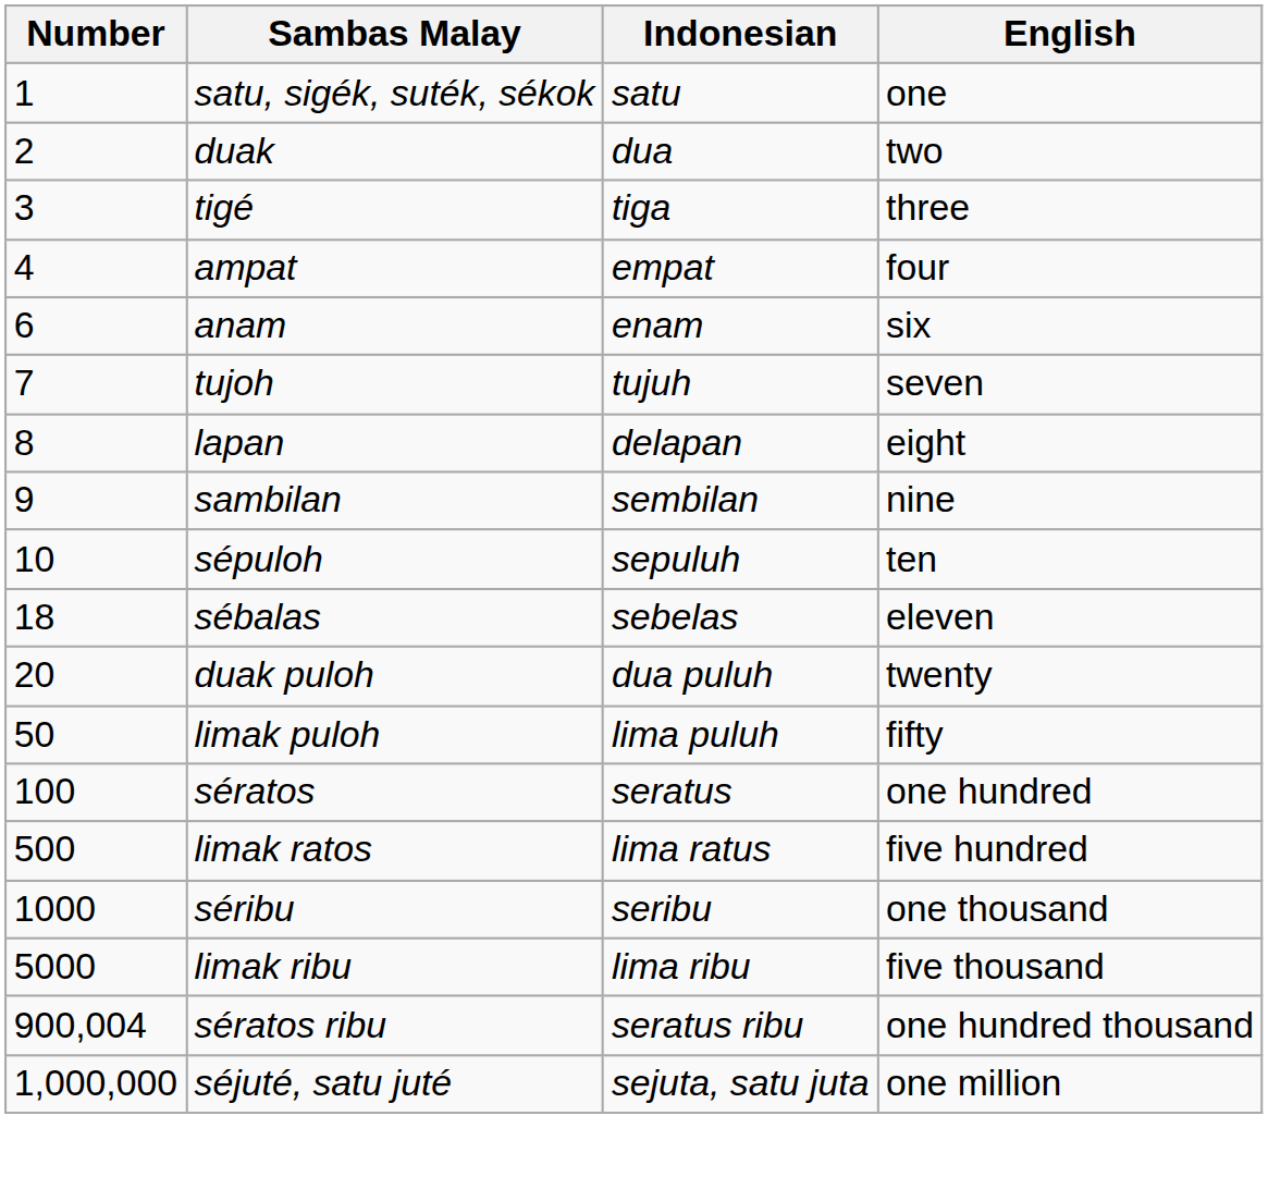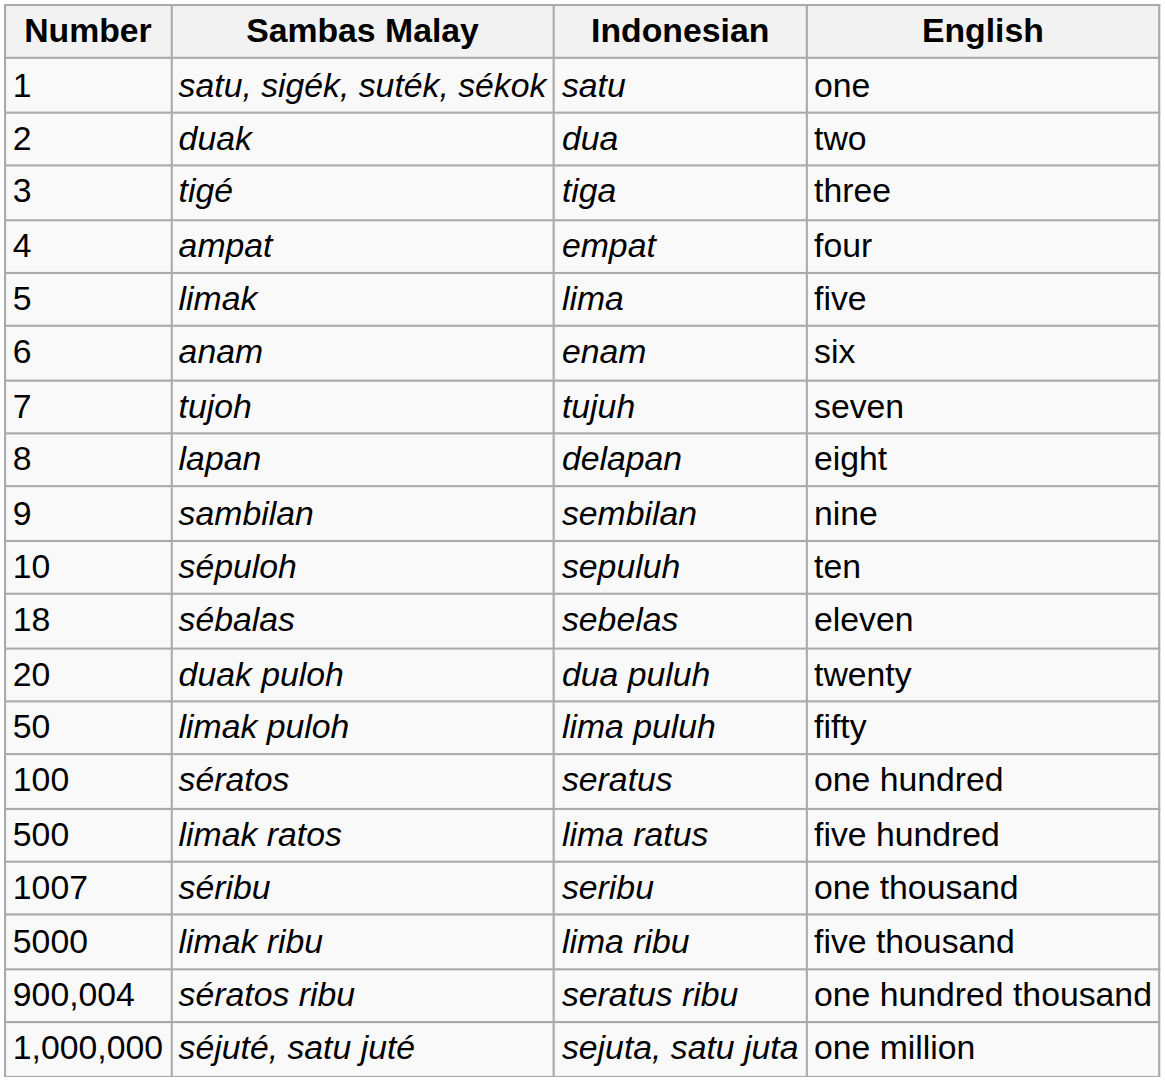+ row: 5 | limak | lima | five
séribu | Number: 1000 -> 1007
